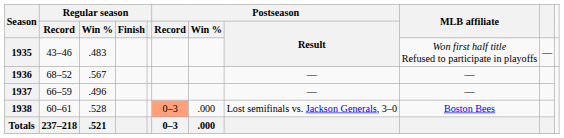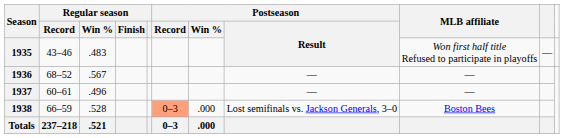1937 | Regular season / Record: 66–59 -> 60–61
1938 | Regular season / Record: 60–61 -> 66–59
